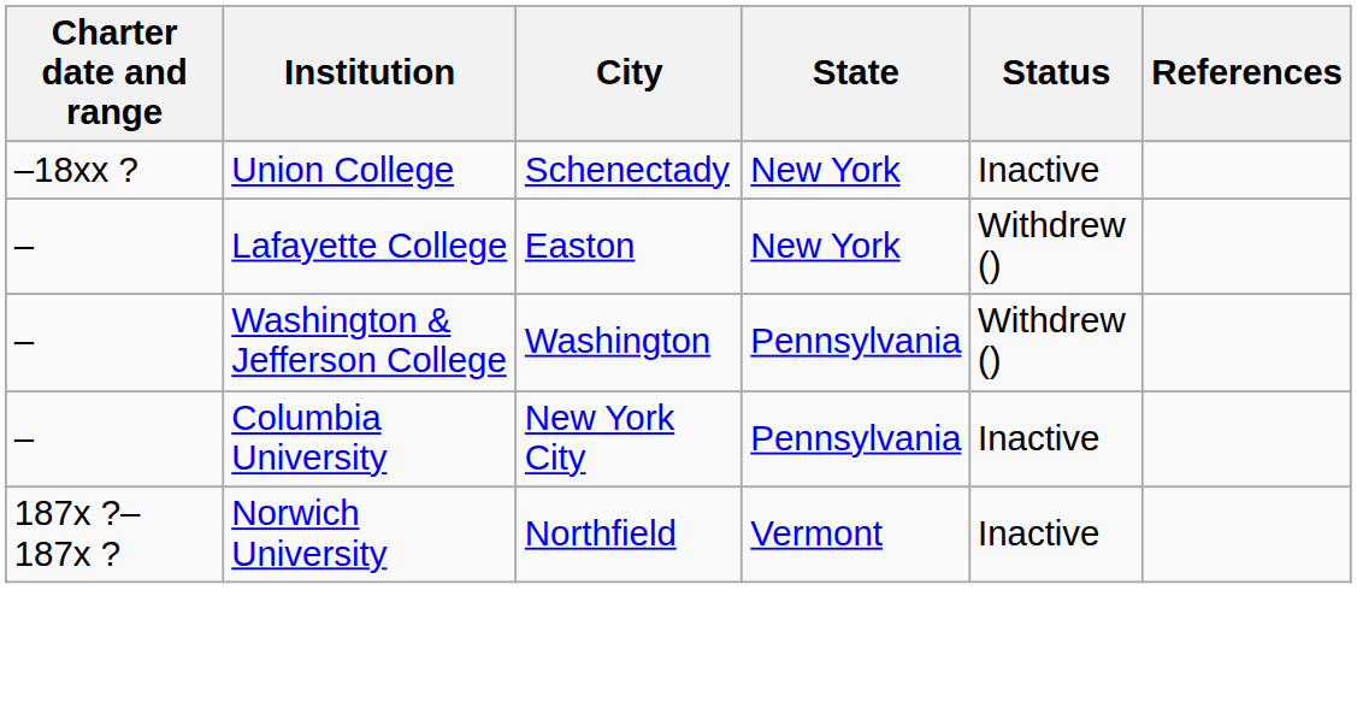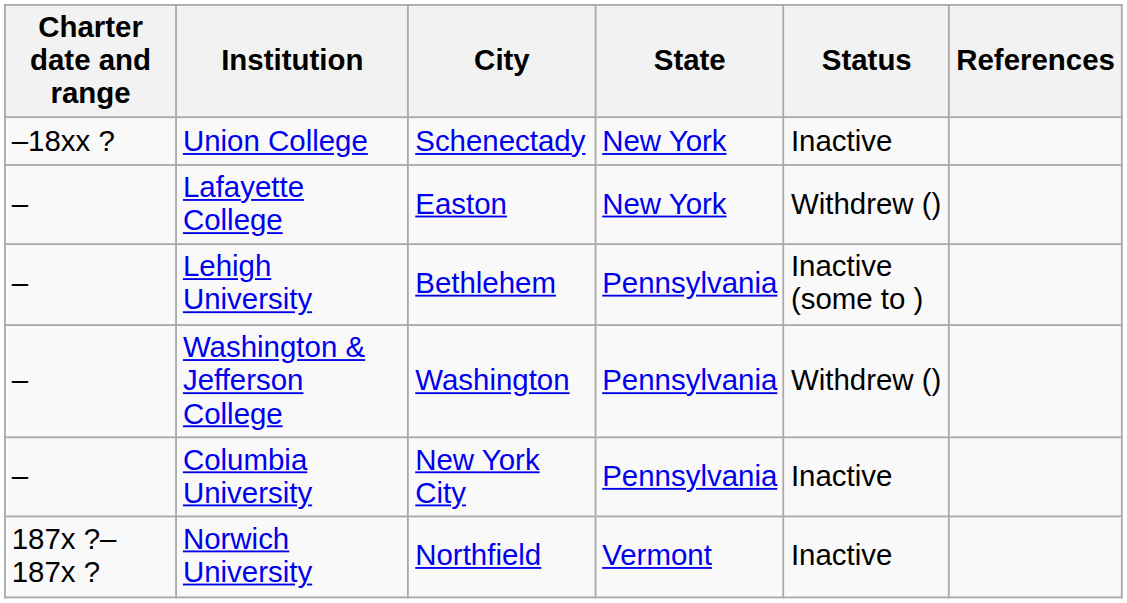+ row: – | Lehigh University | Bethlehem | Pennsylvania | Inactive (some to )
